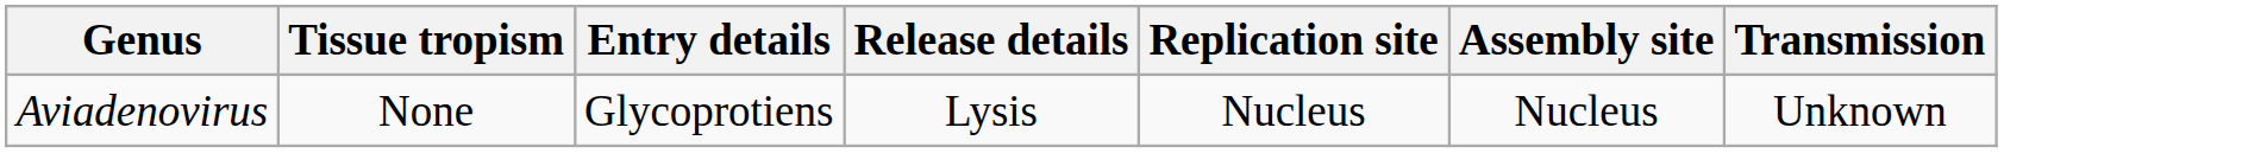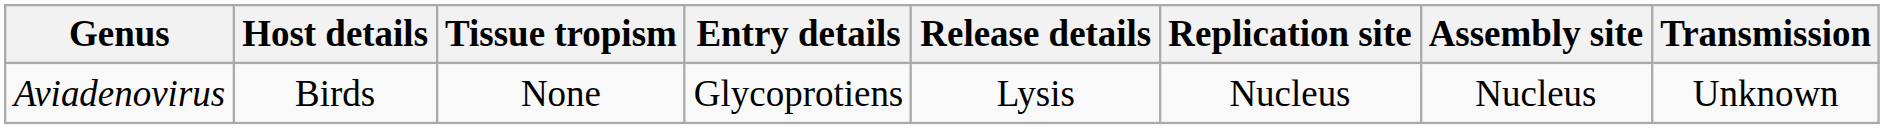+ column: Host details | Birds
